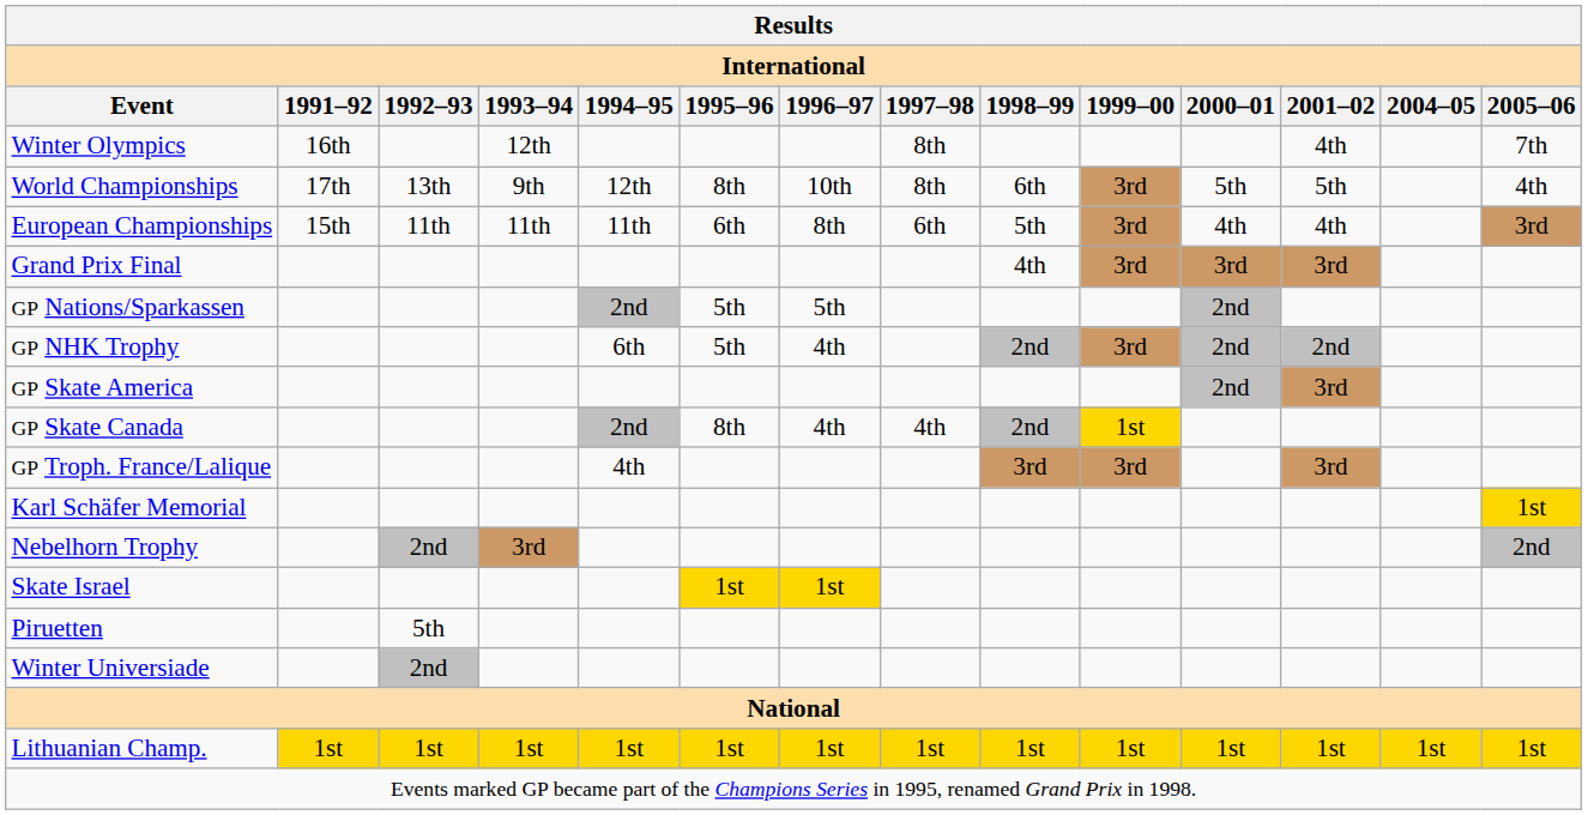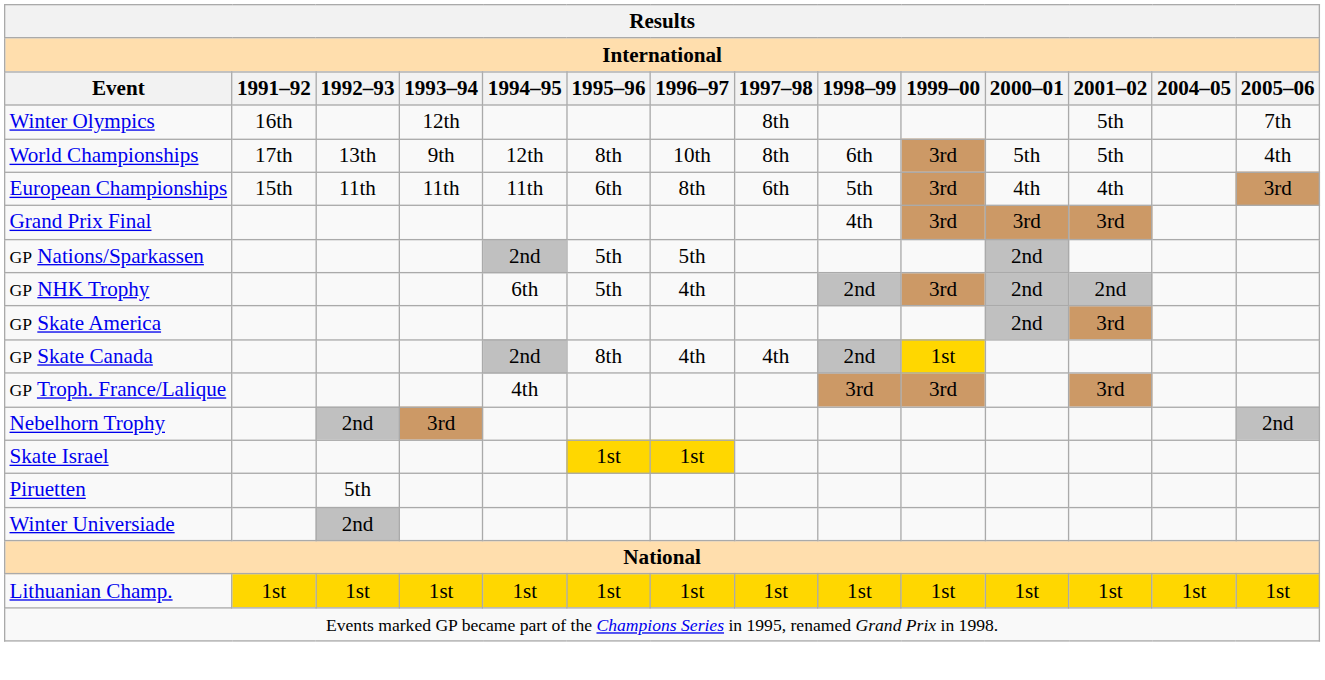Winter Olympics | 2001–02: 4th -> 5th
- row: Karl Schäfer Memorial | 1st
